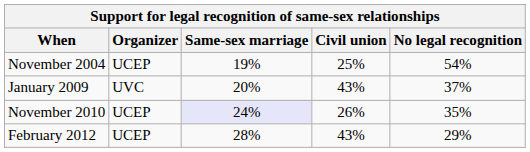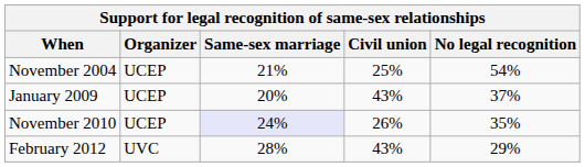November 2004 | Same-sex marriage: 19% -> 21%
January 2009 | Organizer: UVC -> UCEP
February 2012 | Organizer: UCEP -> UVC
